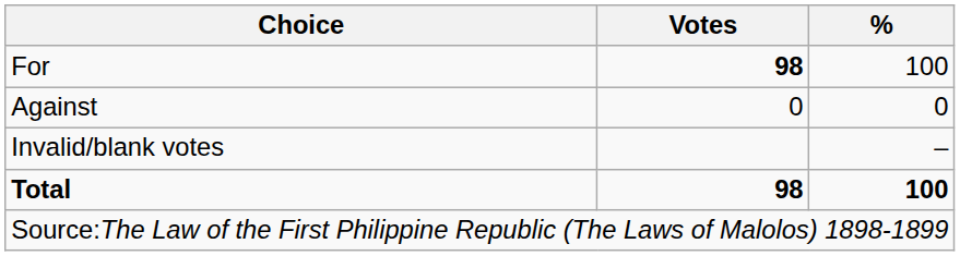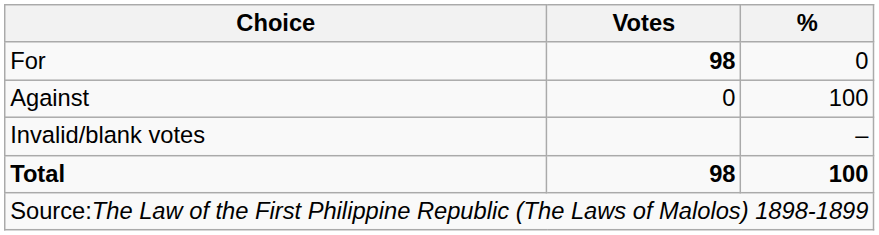For | %: 100 -> 0
Against | %: 0 -> 100
